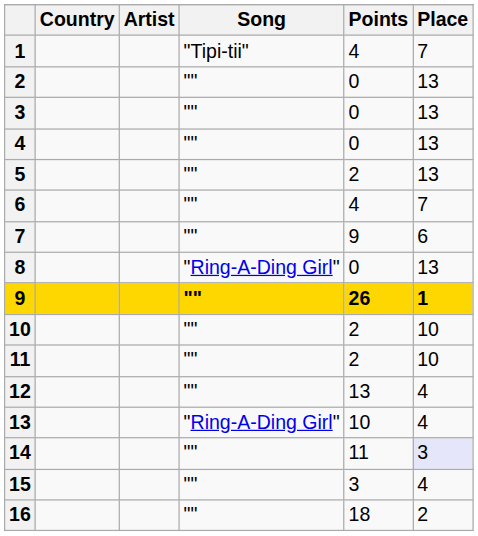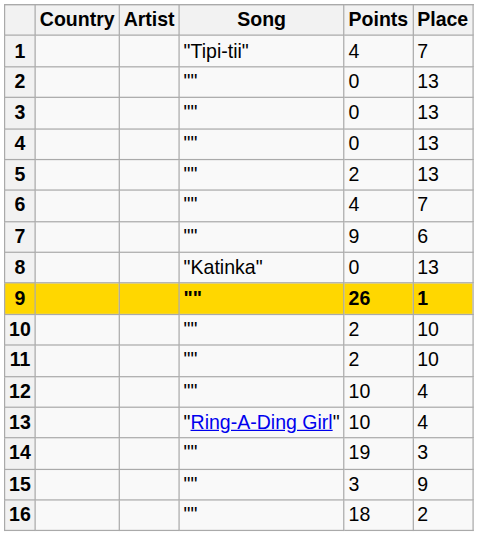8 | Song: "Ring-A-Ding Girl" -> "Katinka"
12 | Points: 13 -> 10
14 | Points: 11 -> 19
14 | Place: lavender background -> no background
15 | Place: 4 -> 9
